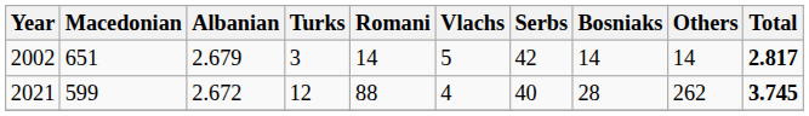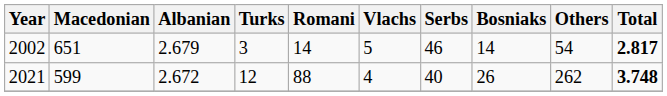2002 | Serbs: 42 -> 46
2002 | Others: 14 -> 54
2021 | Bosniaks: 28 -> 26
2021 | Total: 3.745 -> 3.748
